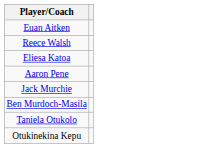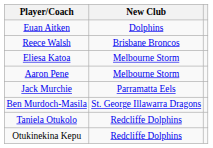+ column: New Club | Dolphins | Brisbane Broncos | Melbourne Storm | Melbourne Storm | Parramatta Eels | St. George Illawarra Dragons | Redcliffe Dolphins | Redcliffe Dolphins
